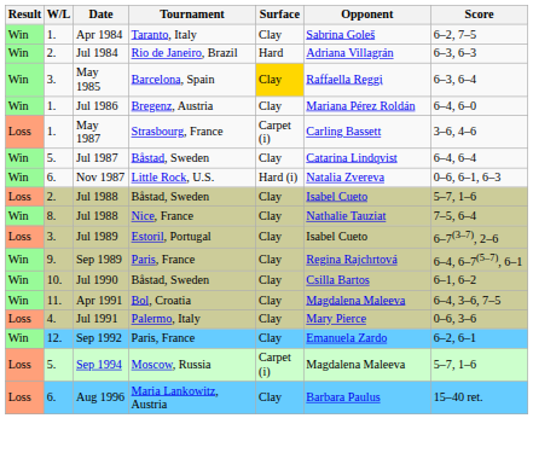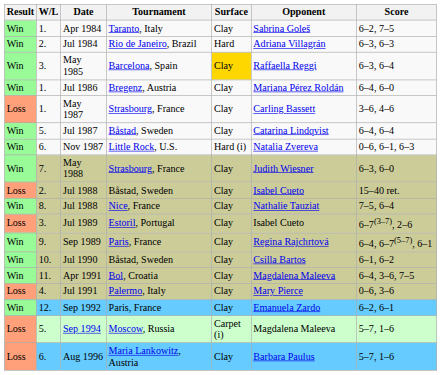May 1987 | Surface: Carpet (i) -> Clay
+ row: Win | 7. | May 1988 | Strasbourg, France | Clay | Judith Wiesner | 6–3, 6–0
Jul 1988 / Båstad, Sweden | Score: 5–7, 1–6 -> 15–40 ret.
Aug 1996 | Score: 15–40 ret. -> 5–7, 1–6
